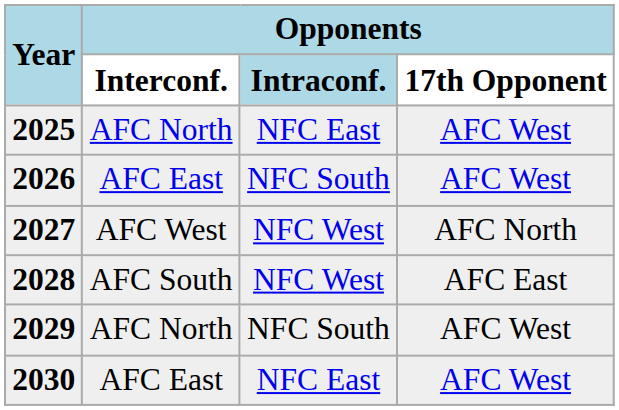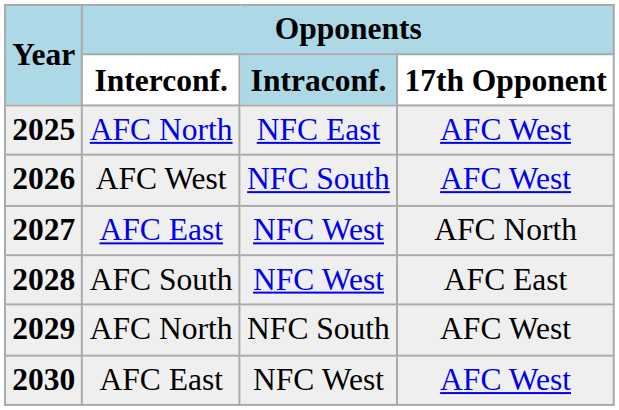2026 | Opponents / Interconf.: AFC East -> AFC West
2027 | Opponents / Interconf.: AFC West -> AFC East
2030 | Opponents / Intraconf.: NFC East -> NFC West
